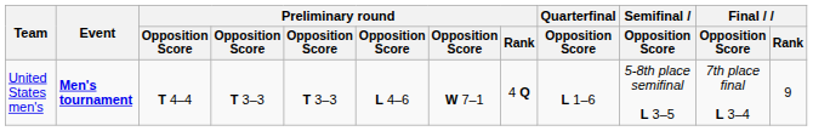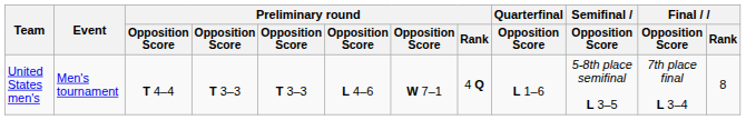United States men's | Event: bold -> normal
United States men's | Final / Rank: 9 -> 8
